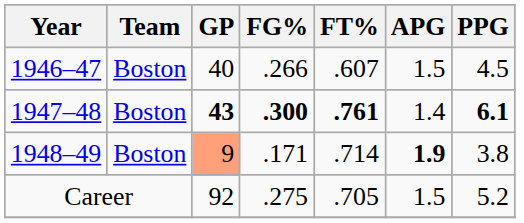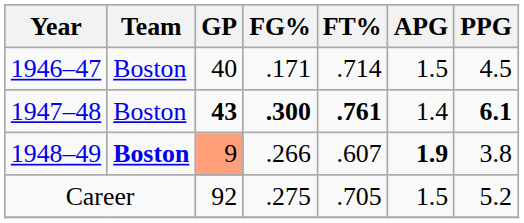1946–47 | FG%: .266 -> .171
1946–47 | FT%: .607 -> .714
1948–49 | Team: normal -> bold
1948–49 | FG%: .171 -> .266
1948–49 | FT%: .714 -> .607
